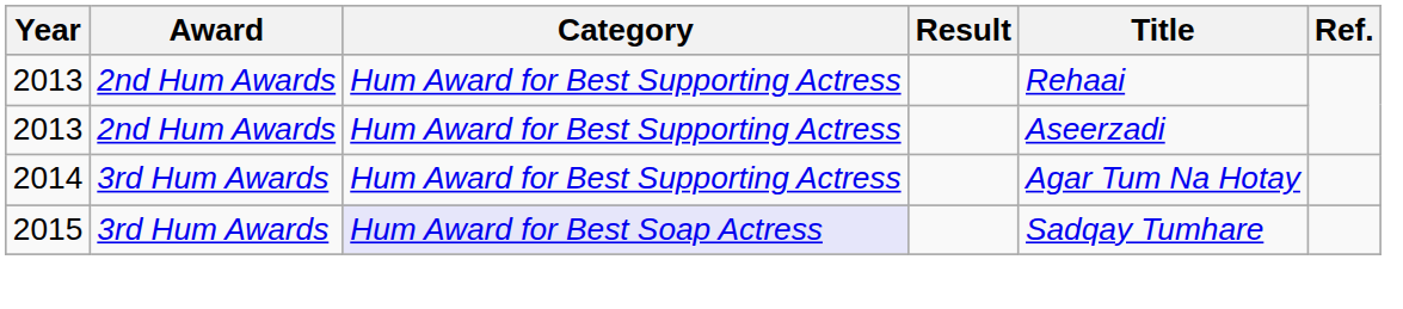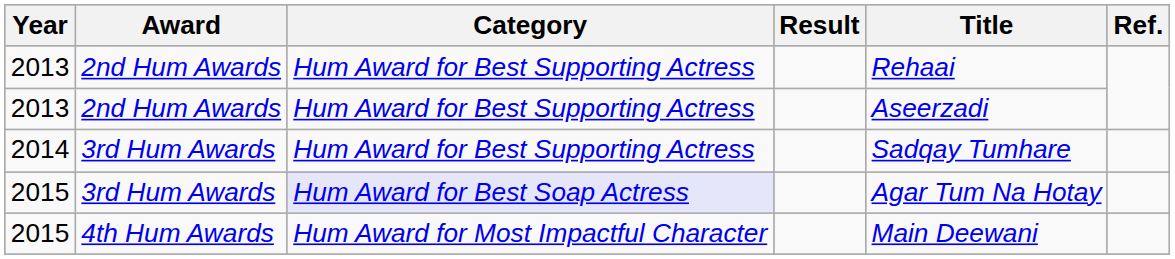2014 | Title: Agar Tum Na Hotay -> Sadqay Tumhare
2015 / 3rd Hum Awards | Title: Sadqay Tumhare -> Agar Tum Na Hotay
+ row: 2015 | 4th Hum Awards | Hum Award for Most Impactful Character | Main Deewani
